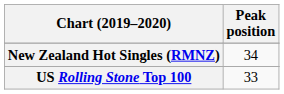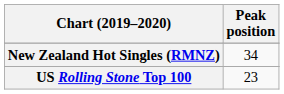US Rolling Stone Top 100 | Peak position: 33 -> 23
